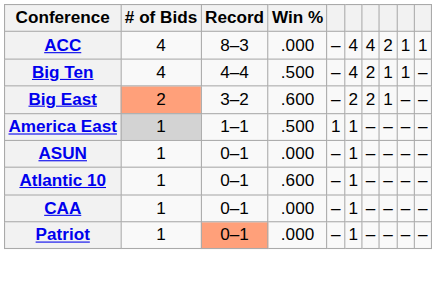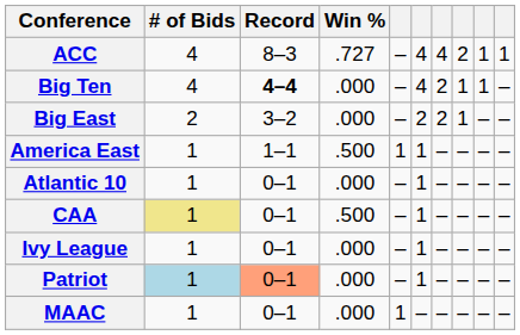ACC | Win %: .000 -> .727
Big Ten | Record: normal -> bold
Big Ten | Win %: .500 -> .000
Big East | # of Bids: lightsalmon background -> no background
Big East | Win %: .600 -> .000
America East | # of Bids: lightgrey background -> no background
- row: ASUN | 1 | 0–1 | .000 | – | 1 | – | – | – | –
Atlantic 10 | Win %: .600 -> .000
CAA | # of Bids: no background -> khaki background
CAA | Win %: .000 -> .500
+ row: Ivy League | 1 | 0–1 | .000 | – | 1 | – | – | – | –
Patriot | # of Bids: no background -> lightblue background
+ row: MAAC | 1 | 0–1 | .000 | 1 | – | – | – | – | –
